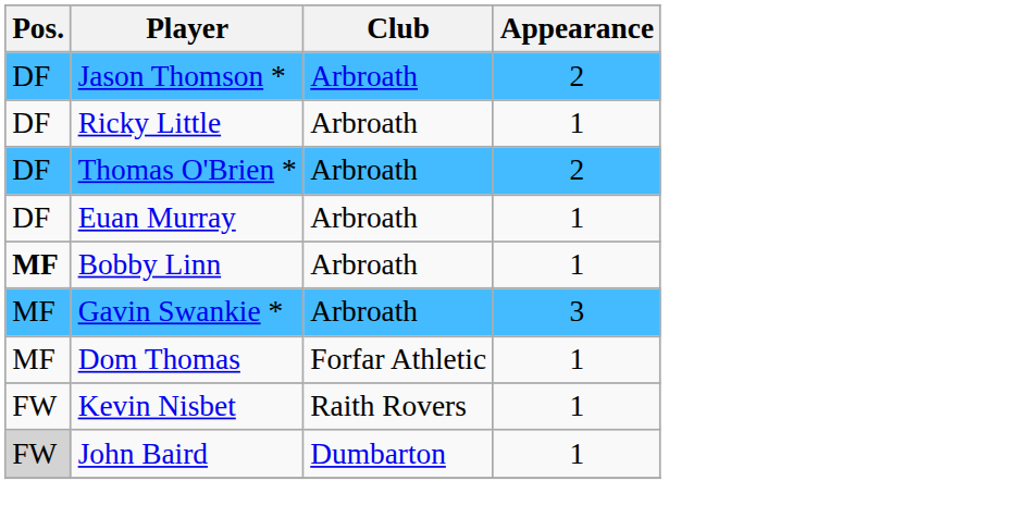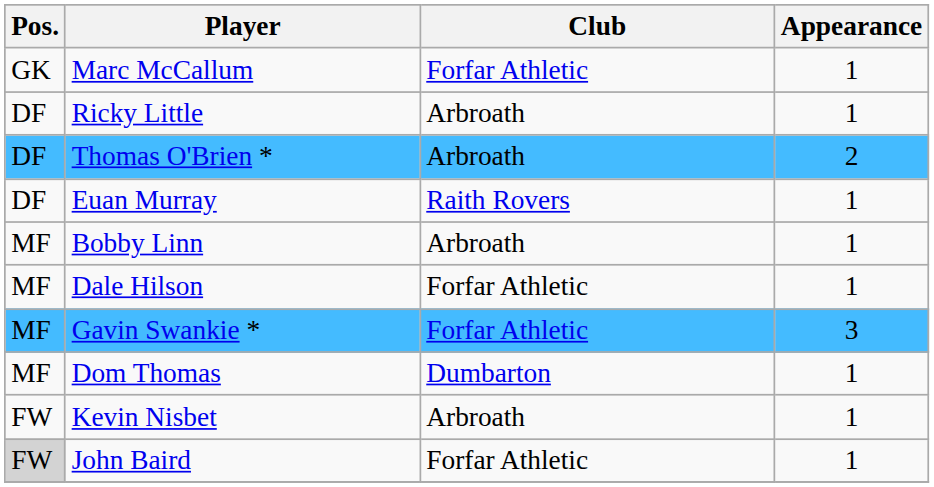+ row: GK | Marc McCallum | Forfar Athletic | 1
- row: DF | Jason Thomson * | Arbroath | 2
Euan Murray | Club: Arbroath -> Raith Rovers
Bobby Linn | Pos.: bold -> normal
+ row: MF | Dale Hilson | Forfar Athletic | 1
Gavin Swankie * | Club: Arbroath -> Forfar Athletic
Dom Thomas | Club: Forfar Athletic -> Dumbarton
Kevin Nisbet | Club: Raith Rovers -> Arbroath
John Baird | Club: Dumbarton -> Forfar Athletic
